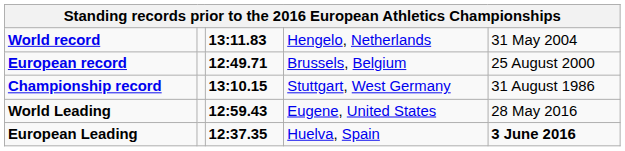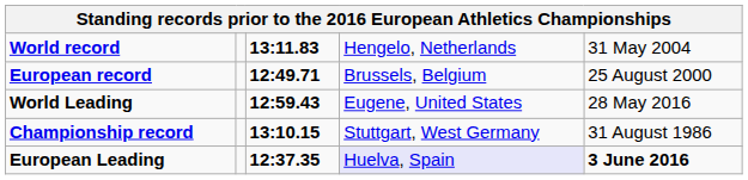rows swapped: Championship record <-> World Leading
European Leading | column 4: no background -> lavender background
